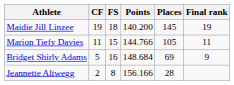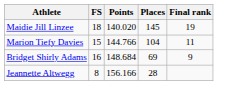- column: CF | 19 | 11 | 5 | 2
Maidie Jill Linzee | Points: 140.200 -> 140.020
Marion Tiefy Davies | Places: 105 -> 104
